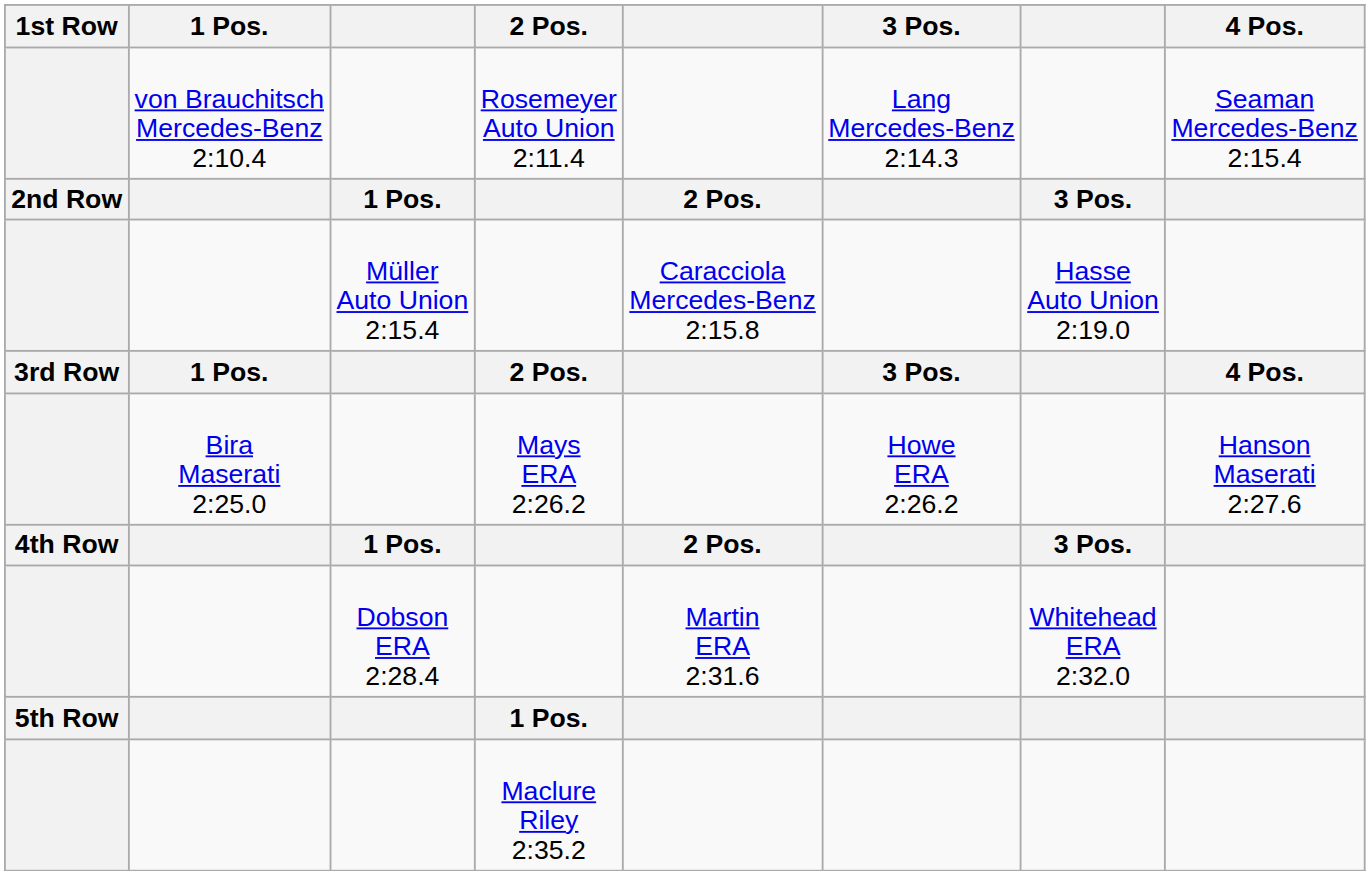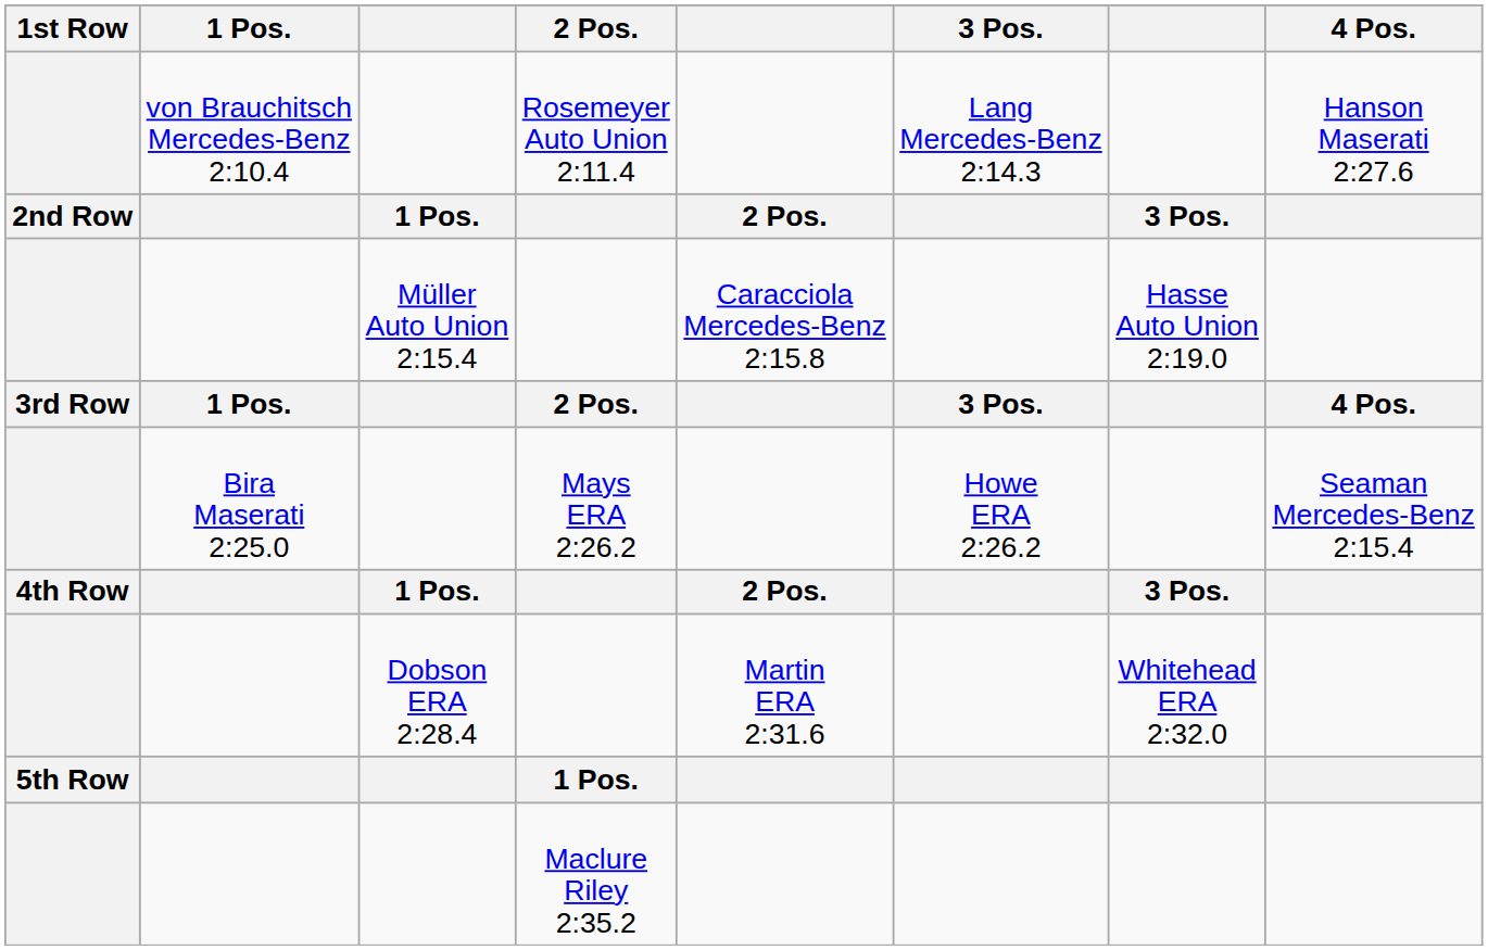Rosemeyer Auto Union 2:11.4 | 4 Pos.: Seaman Mercedes-Benz 2:15.4 -> Hanson Maserati 2:27.6
Mays ERA 2:26.2 | 4 Pos.: Hanson Maserati 2:27.6 -> Seaman Mercedes-Benz 2:15.4
